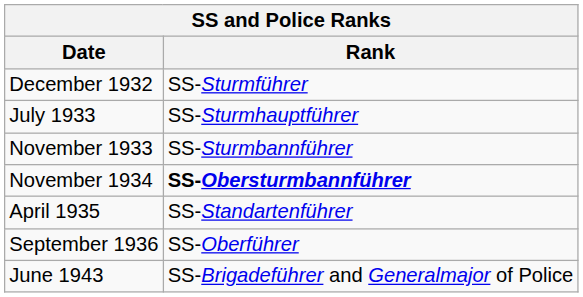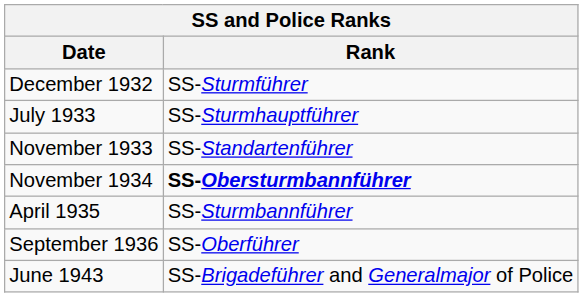November 1933 | Rank: SS-Sturmbannführer -> SS-Standartenführer
April 1935 | Rank: SS-Standartenführer -> SS-Sturmbannführer
